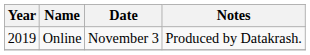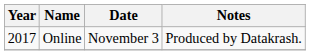Online | Year: 2019 -> 2017
